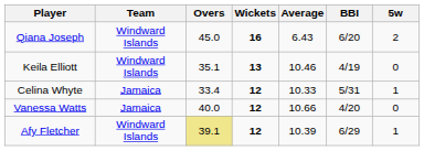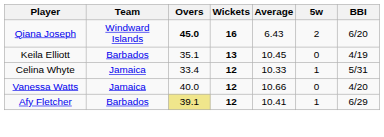columns swapped: BBI <-> 5w
Qiana Joseph | Overs: normal -> bold
Keila Elliott | Team: Windward Islands -> Barbados
Keila Elliott | Average: 10.46 -> 10.45
Afy Fletcher | Team: Windward Islands -> Barbados
Afy Fletcher | Average: 10.39 -> 10.41
